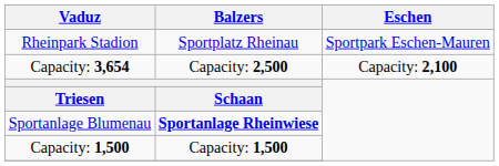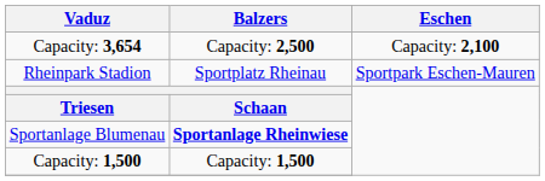rows swapped: Rheinpark Stadion <-> Capacity: 3,654
